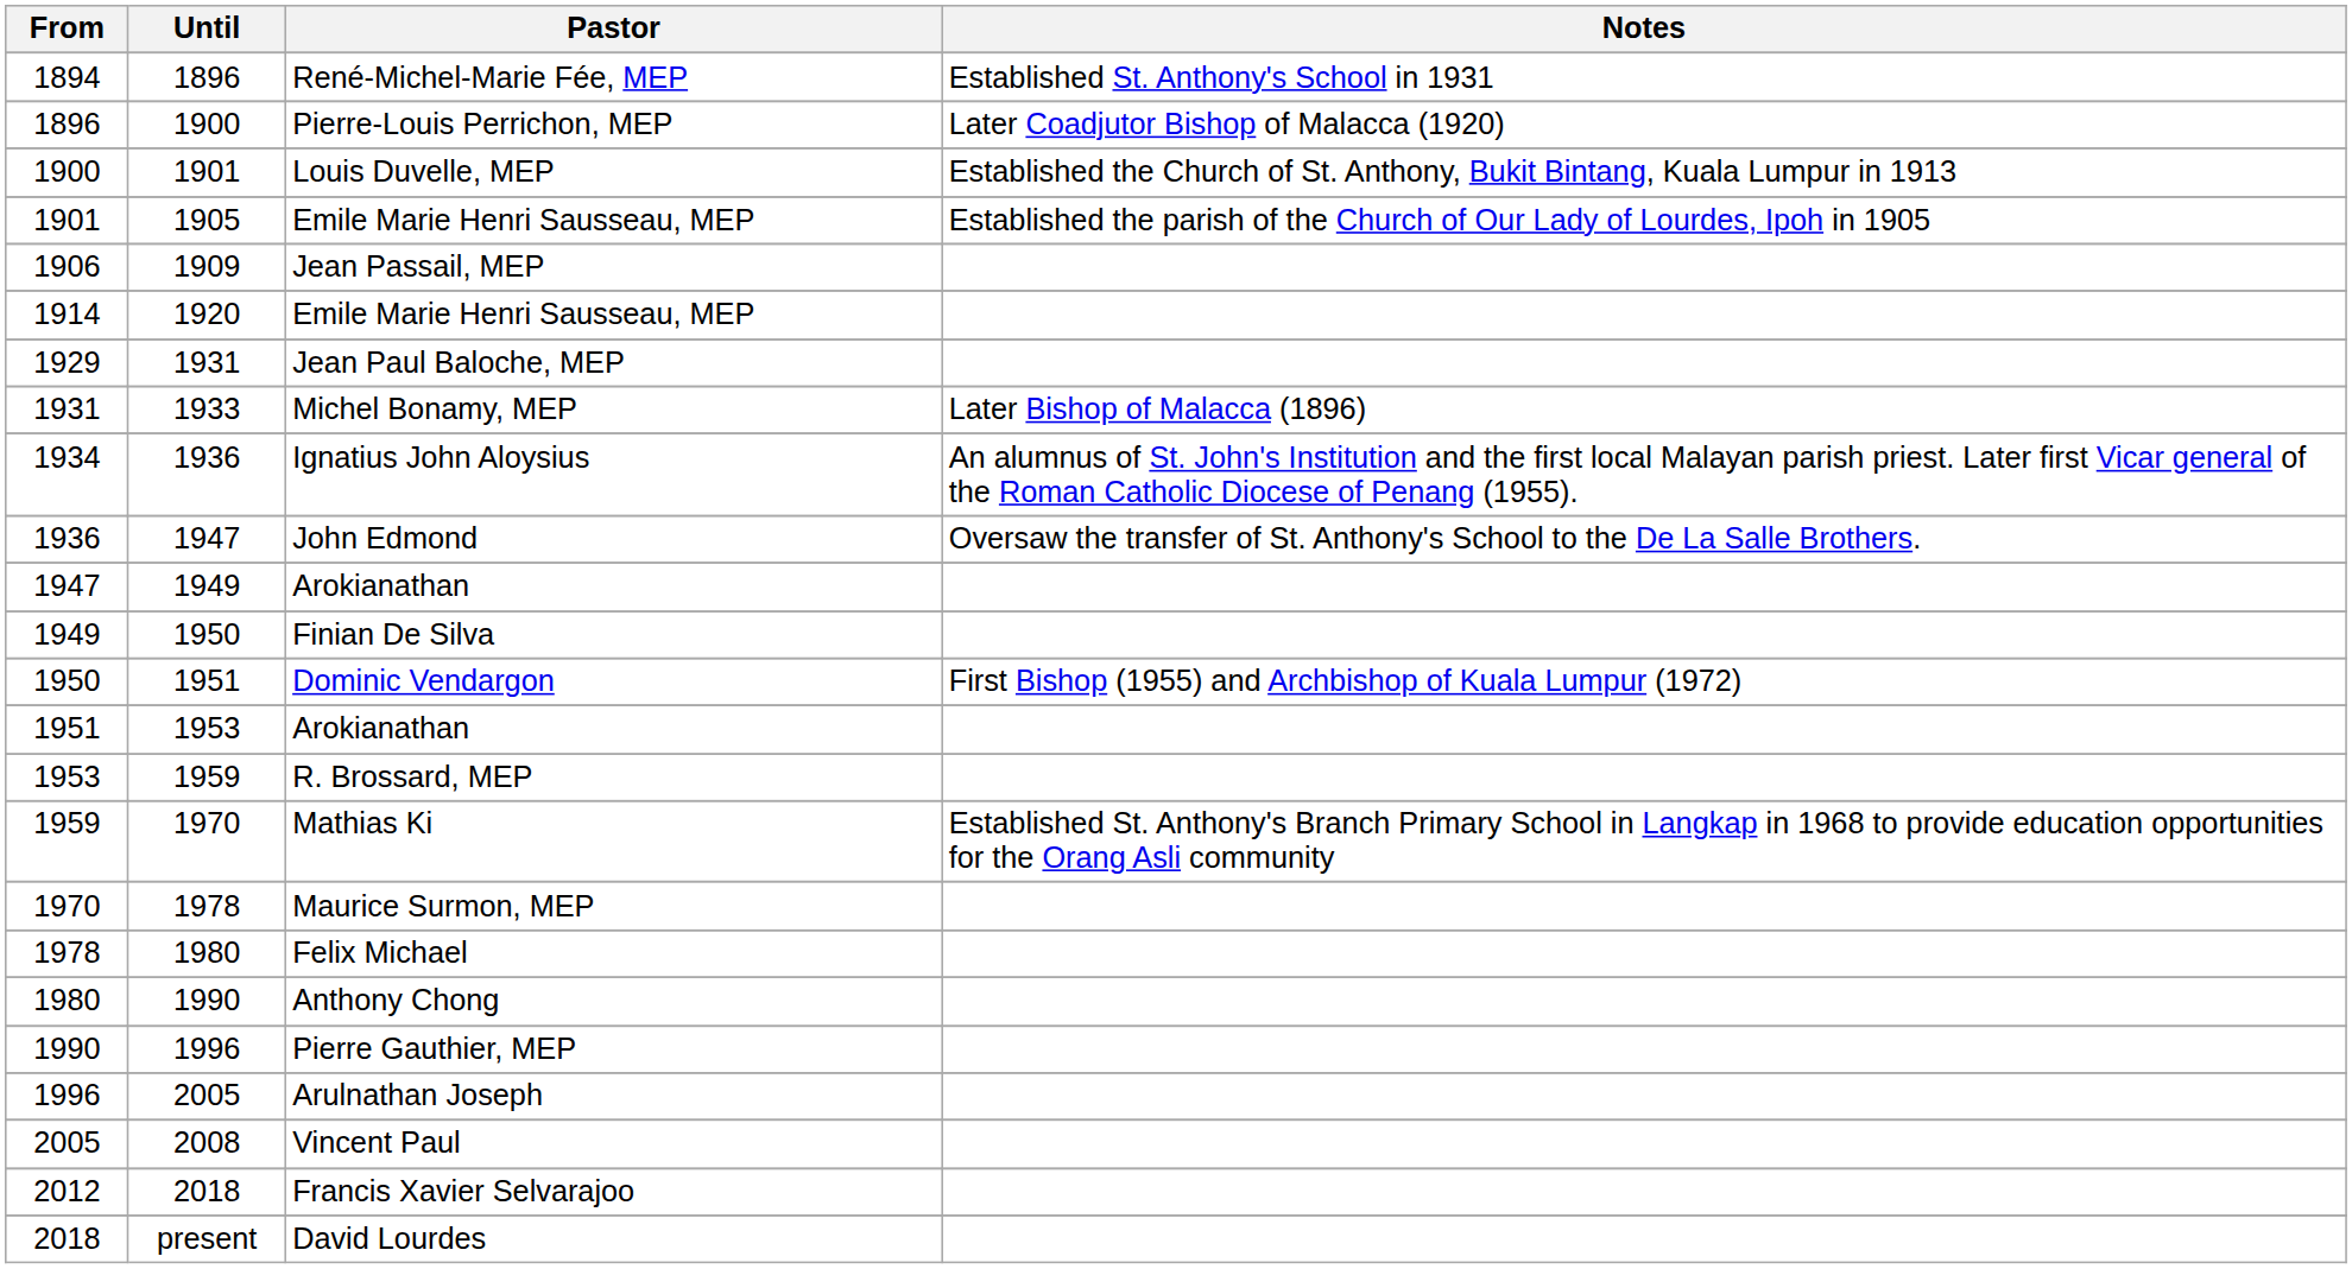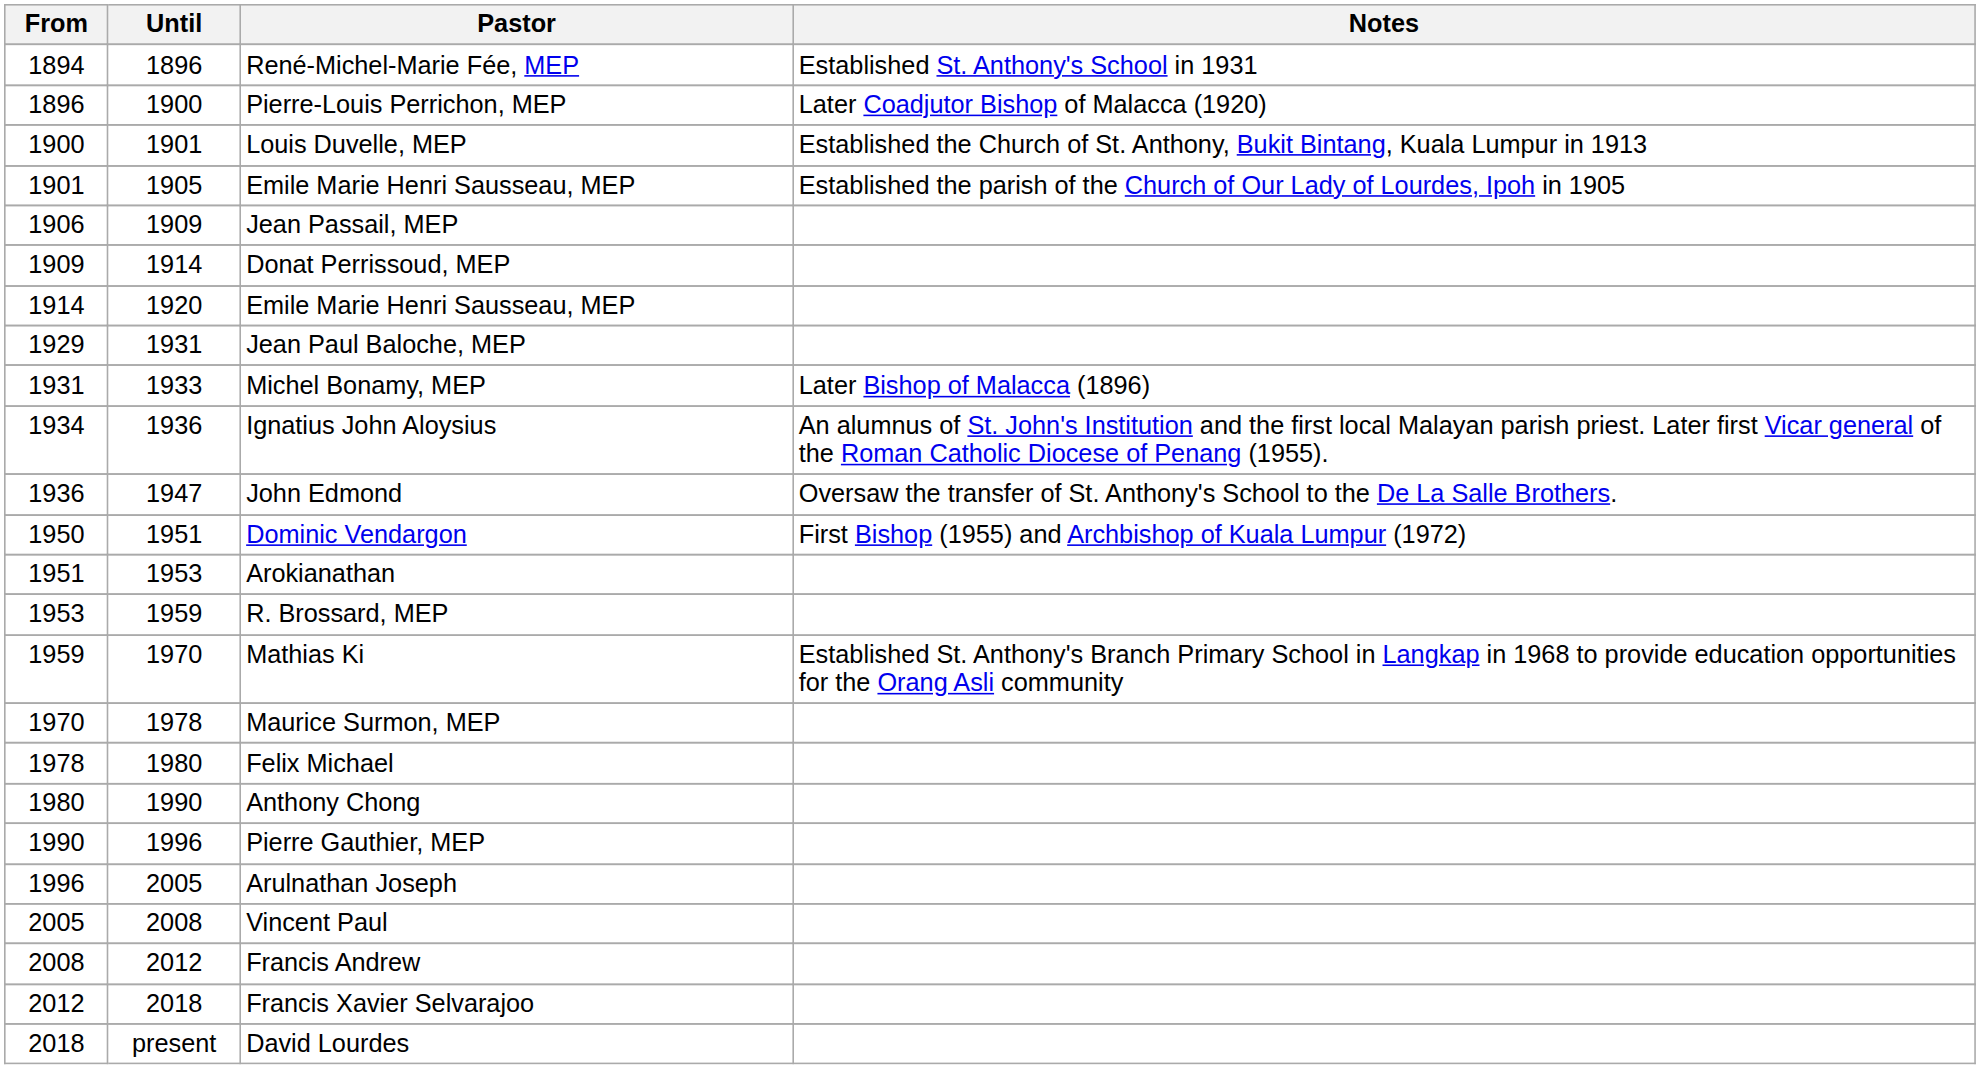+ row: 1909 | 1914 | Donat Perrissoud, MEP
- row: 1947 | 1949 | Arokianathan
- row: 1949 | 1950 | Finian De Silva
+ row: 2008 | 2012 | Francis Andrew
